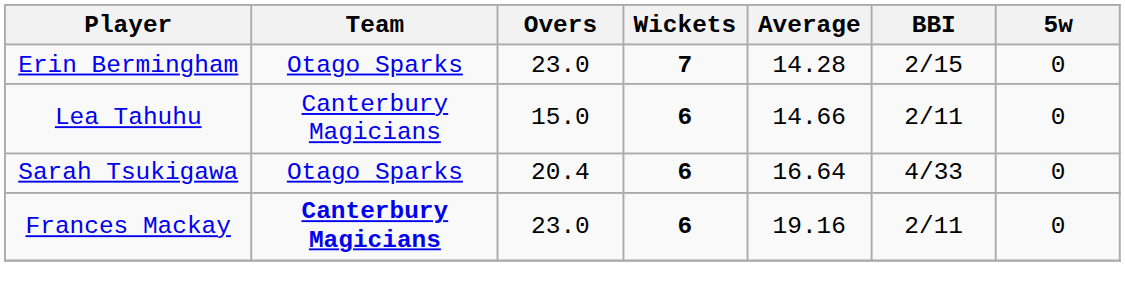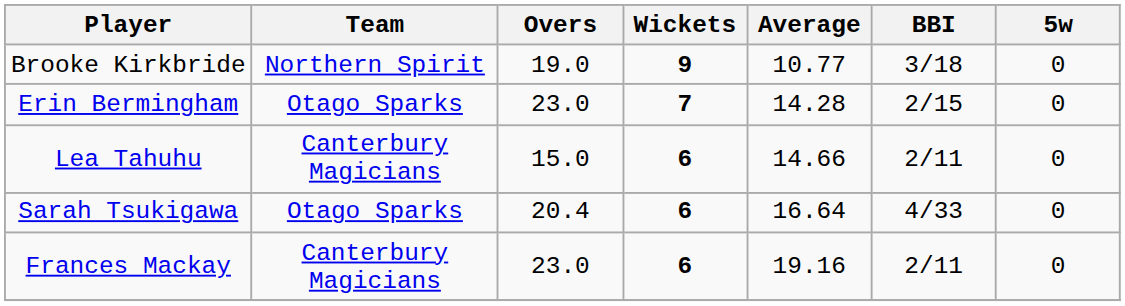+ row: Brooke Kirkbride | Northern Spirit | 19.0 | 9 | 10.77 | 3/18 | 0
Frances Mackay | Team: bold -> normal
